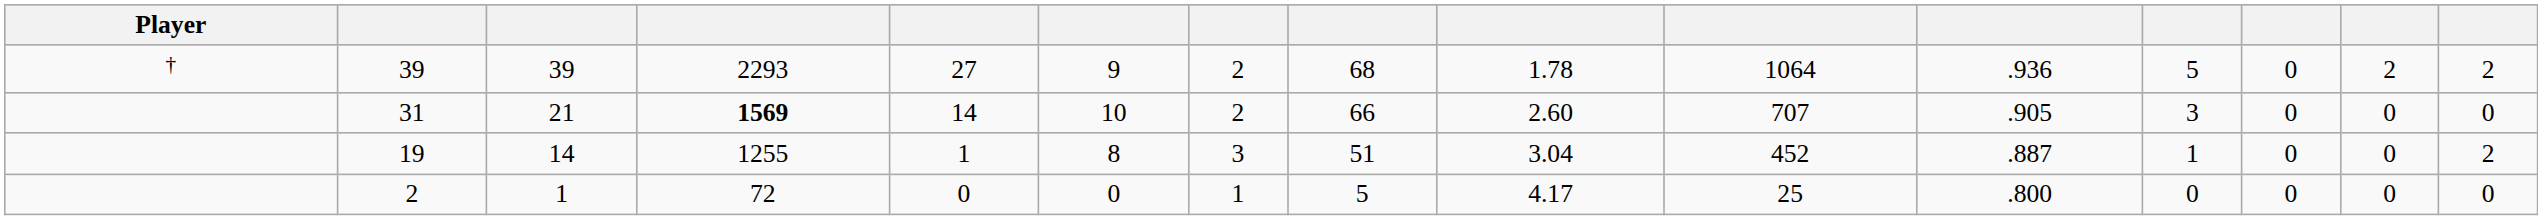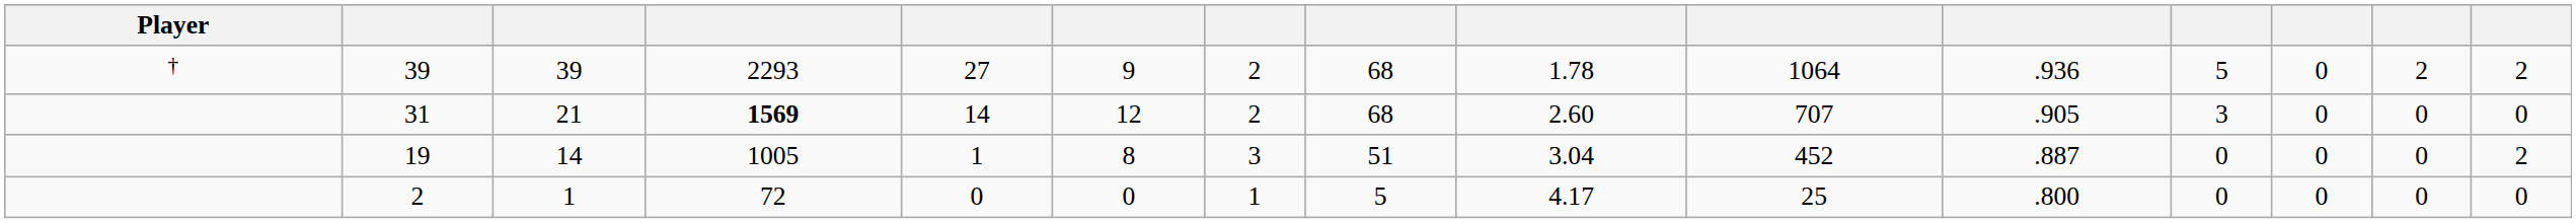31 | column 6: 10 -> 12
31 | column 8: 66 -> 68
19 | column 4: 1255 -> 1005
19 | column 12: 1 -> 0
